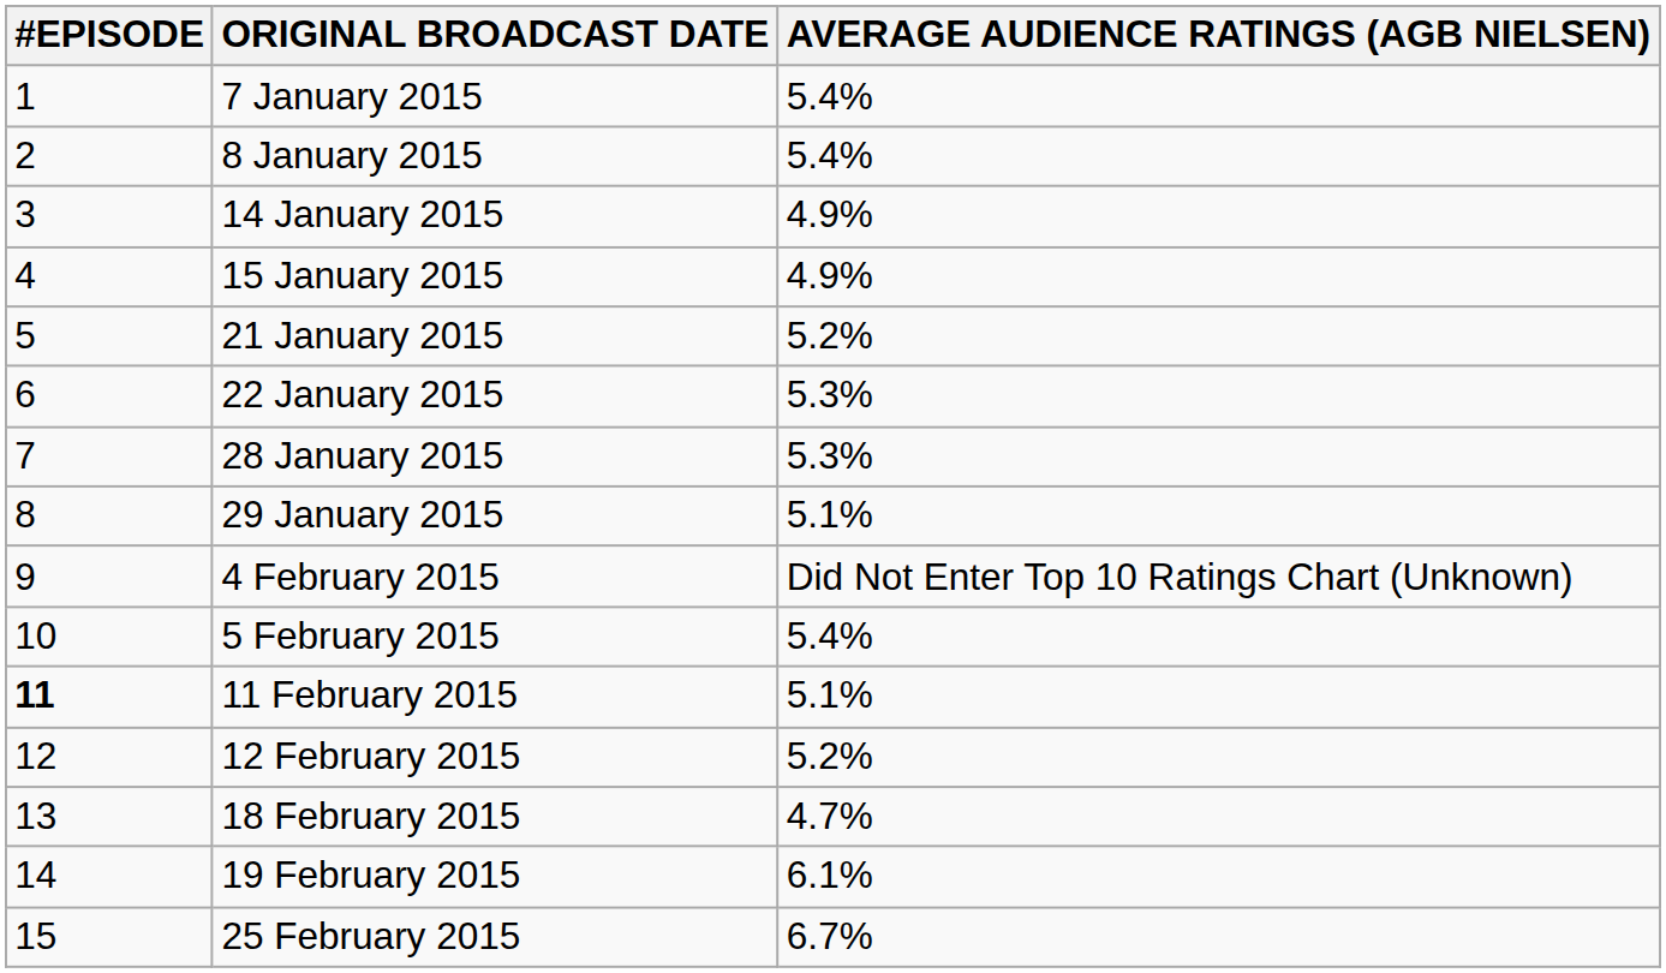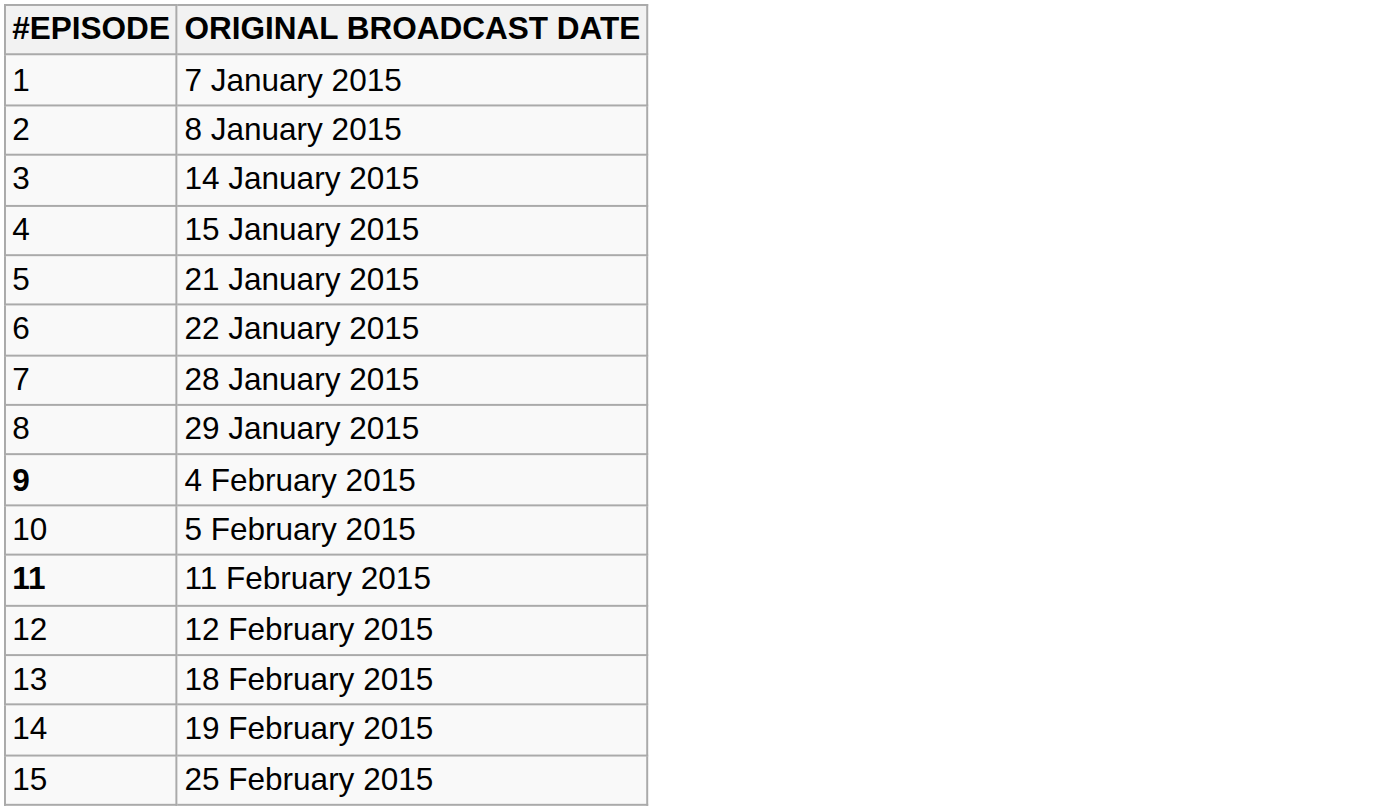- column: AVERAGE AUDIENCE RATINGS (AGB NIELSEN) | 5.4% | 5.4% | 4.9% | 4.9% | 5.2% | 5.3% | 5.3% | 5.1% | Did Not Enter Top 10 Ratings Chart (Unknown) | 5.4% | 5.1% | 5.2% | 4.7% | 6.1% | 6.7%
4 February 2015 | #EPISODE: normal -> bold
